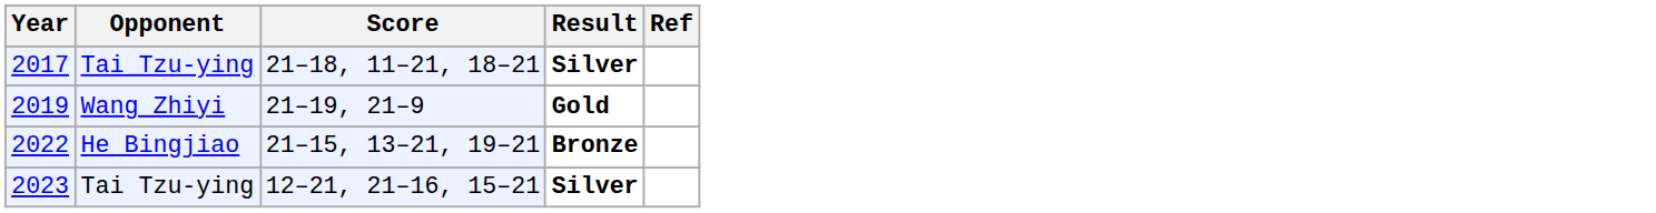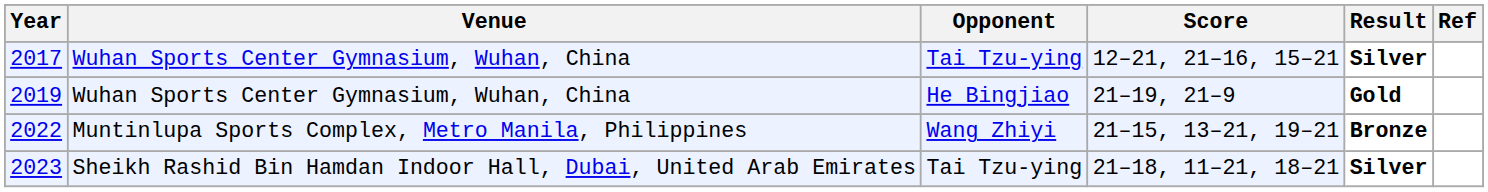+ column: Venue | Wuhan Sports Center Gymnasium, Wuhan, China | Wuhan Sports Center Gymnasium, Wuhan, China | Muntinlupa Sports Complex, Metro Manila, Philippines | Sheikh Rashid Bin Hamdan Indoor Hall, Dubai, United Arab Emirates
2017 | Score: 21–18, 11–21, 18–21 -> 12–21, 21–16, 15–21
2019 | Opponent: Wang Zhiyi -> He Bingjiao
2022 | Opponent: He Bingjiao -> Wang Zhiyi
2023 | Score: 12–21, 21–16, 15–21 -> 21–18, 11–21, 18–21
